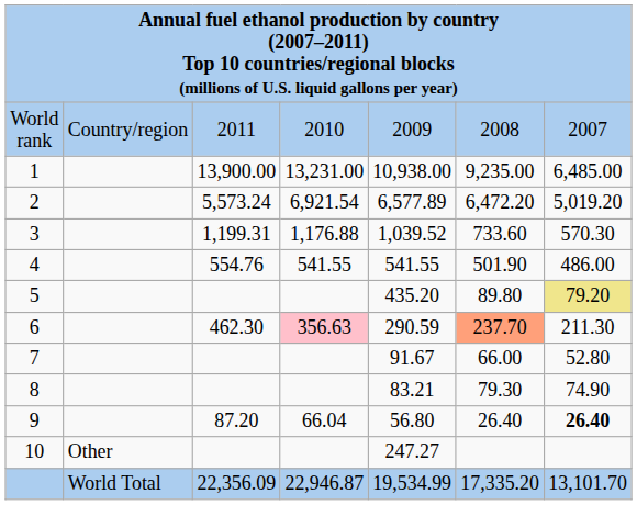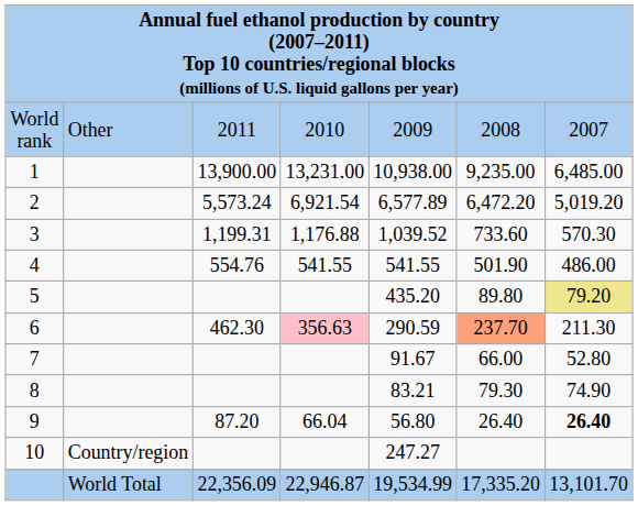World rank | column 2: Country/region -> Other
10 | column 2: Other -> Country/region
